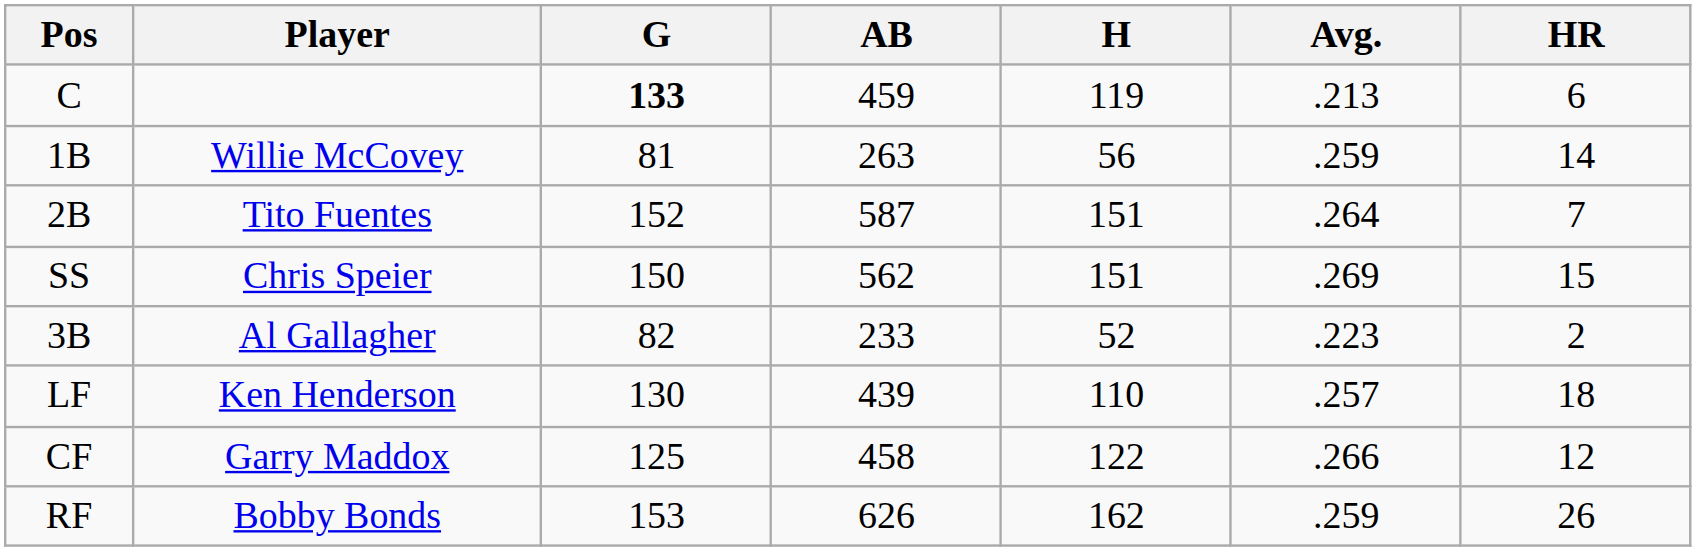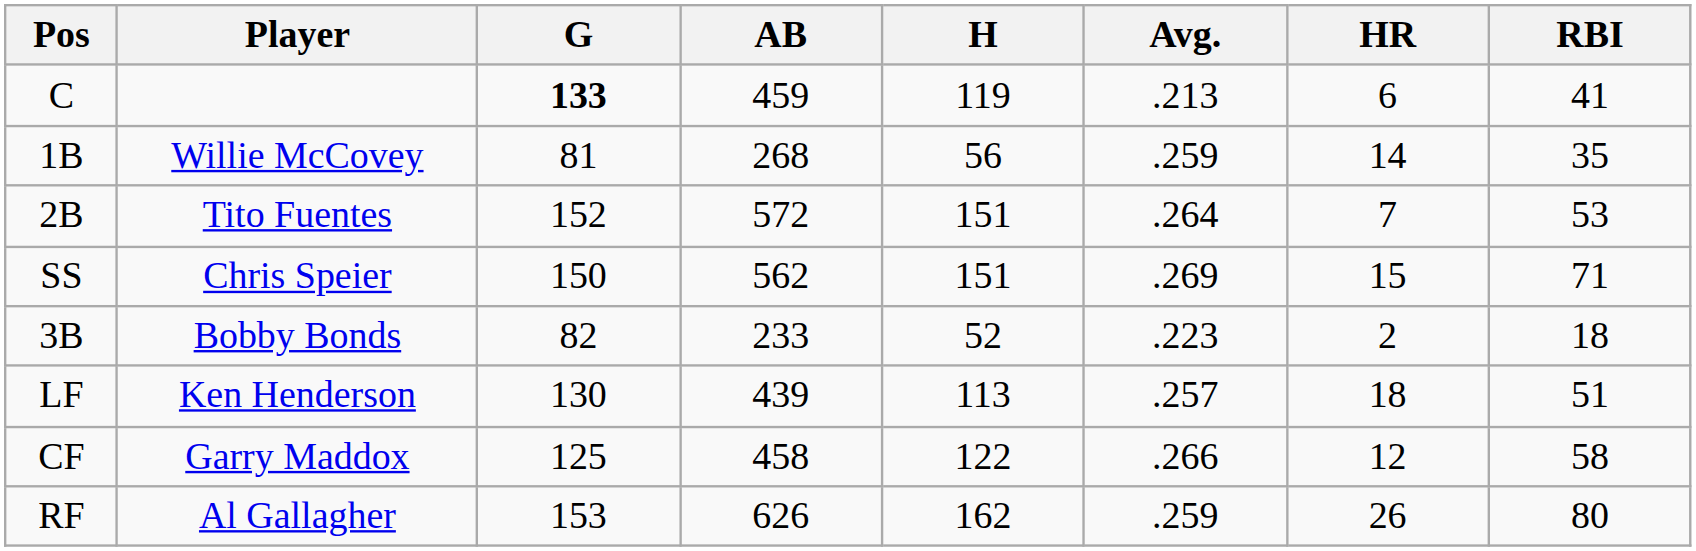+ column: RBI | 41 | 35 | 53 | 71 | 18 | 51 | 58 | 80
1B | AB: 263 -> 268
2B | AB: 587 -> 572
3B | Player: Al Gallagher -> Bobby Bonds
LF | H: 110 -> 113
RF | Player: Bobby Bonds -> Al Gallagher
